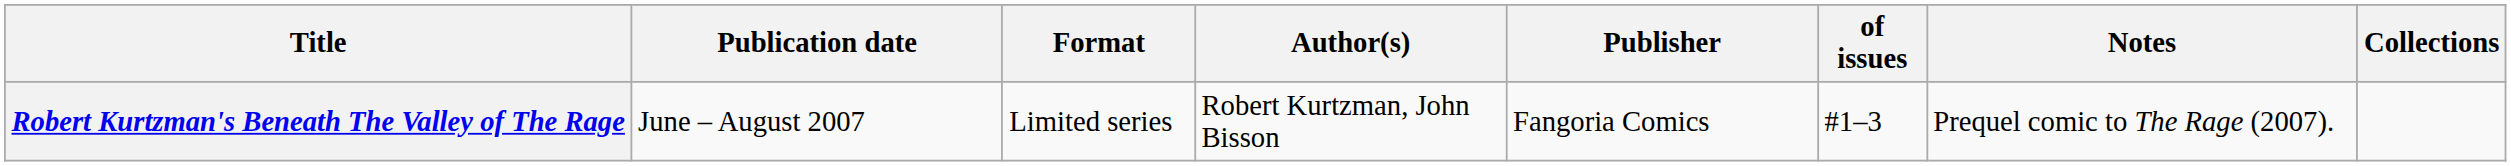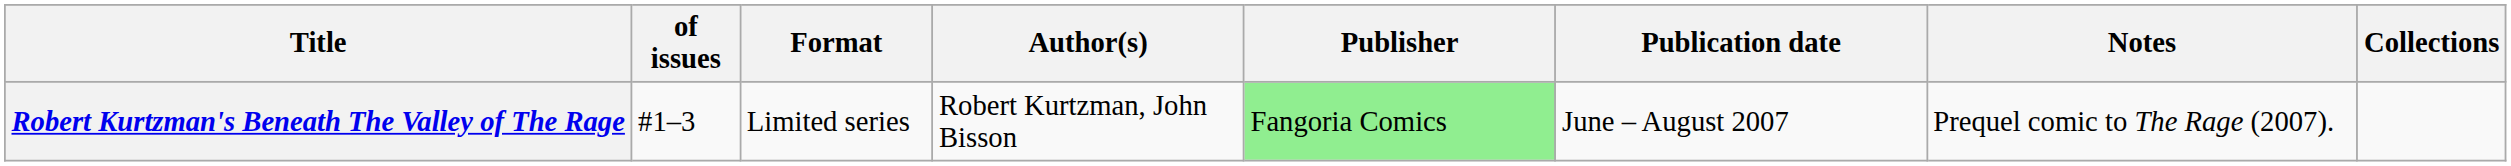columns swapped: of issues <-> Publication date
Robert Kurtzman's Beneath The Valley of The Rage | Publisher: no background -> lightgreen background
